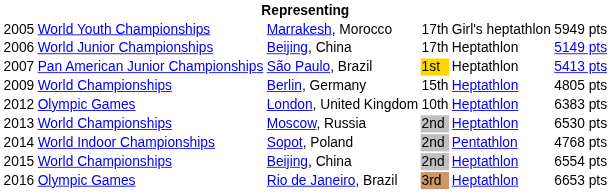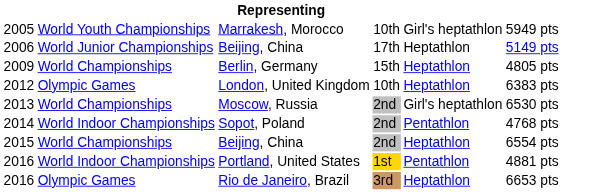Marrakesh, Morocco | column 4: 17th -> 10th
- row: 2007 | Pan American Junior Championships | São Paulo, Brazil | 1st | Heptathlon | 5413 pts
Moscow, Russia | column 5: Heptathlon -> Girl's heptathlon
+ row: 2016 | World Indoor Championships | Portland, United States | 1st | Pentathlon | 4881 pts
